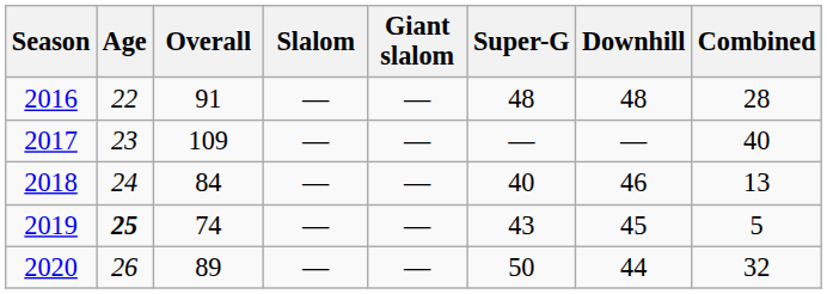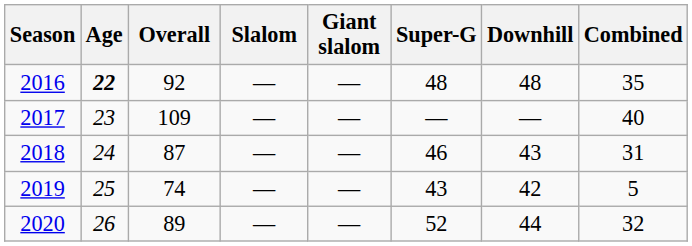2016 | Age: normal -> bold
2016 | Overall: 91 -> 92
2016 | Combined: 28 -> 35
2018 | Overall: 84 -> 87
2018 | Super-G: 40 -> 46
2018 | Downhill: 46 -> 43
2018 | Combined: 13 -> 31
2019 | Age: bold -> normal
2019 | Downhill: 45 -> 42
2020 | Super-G: 50 -> 52
